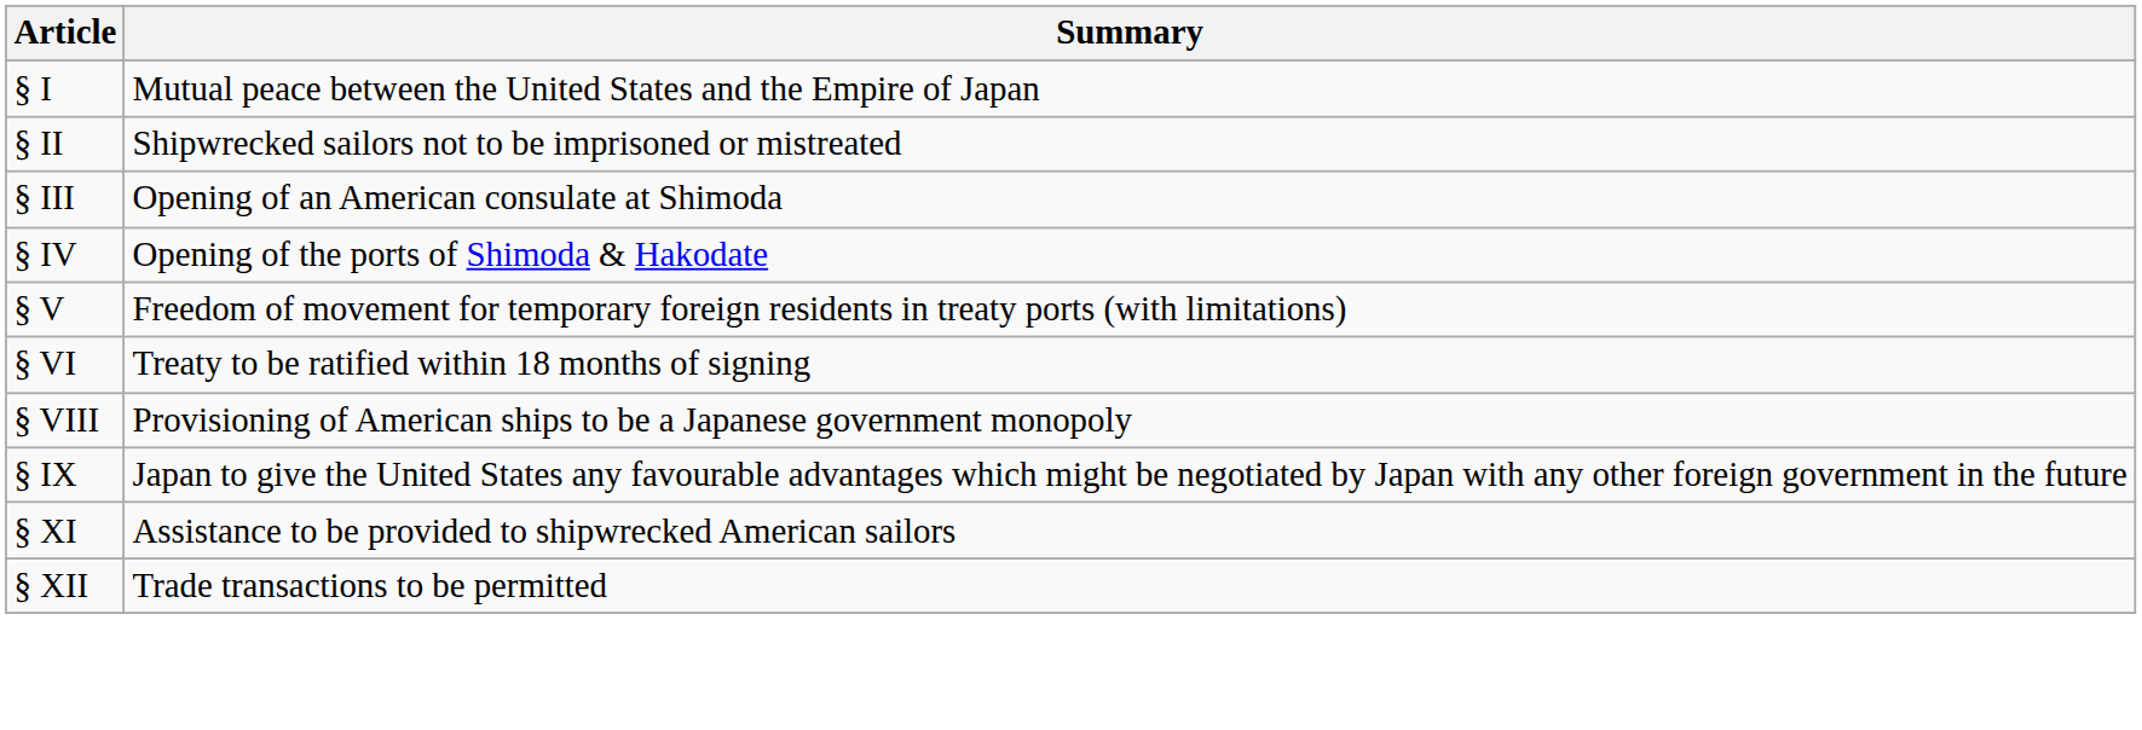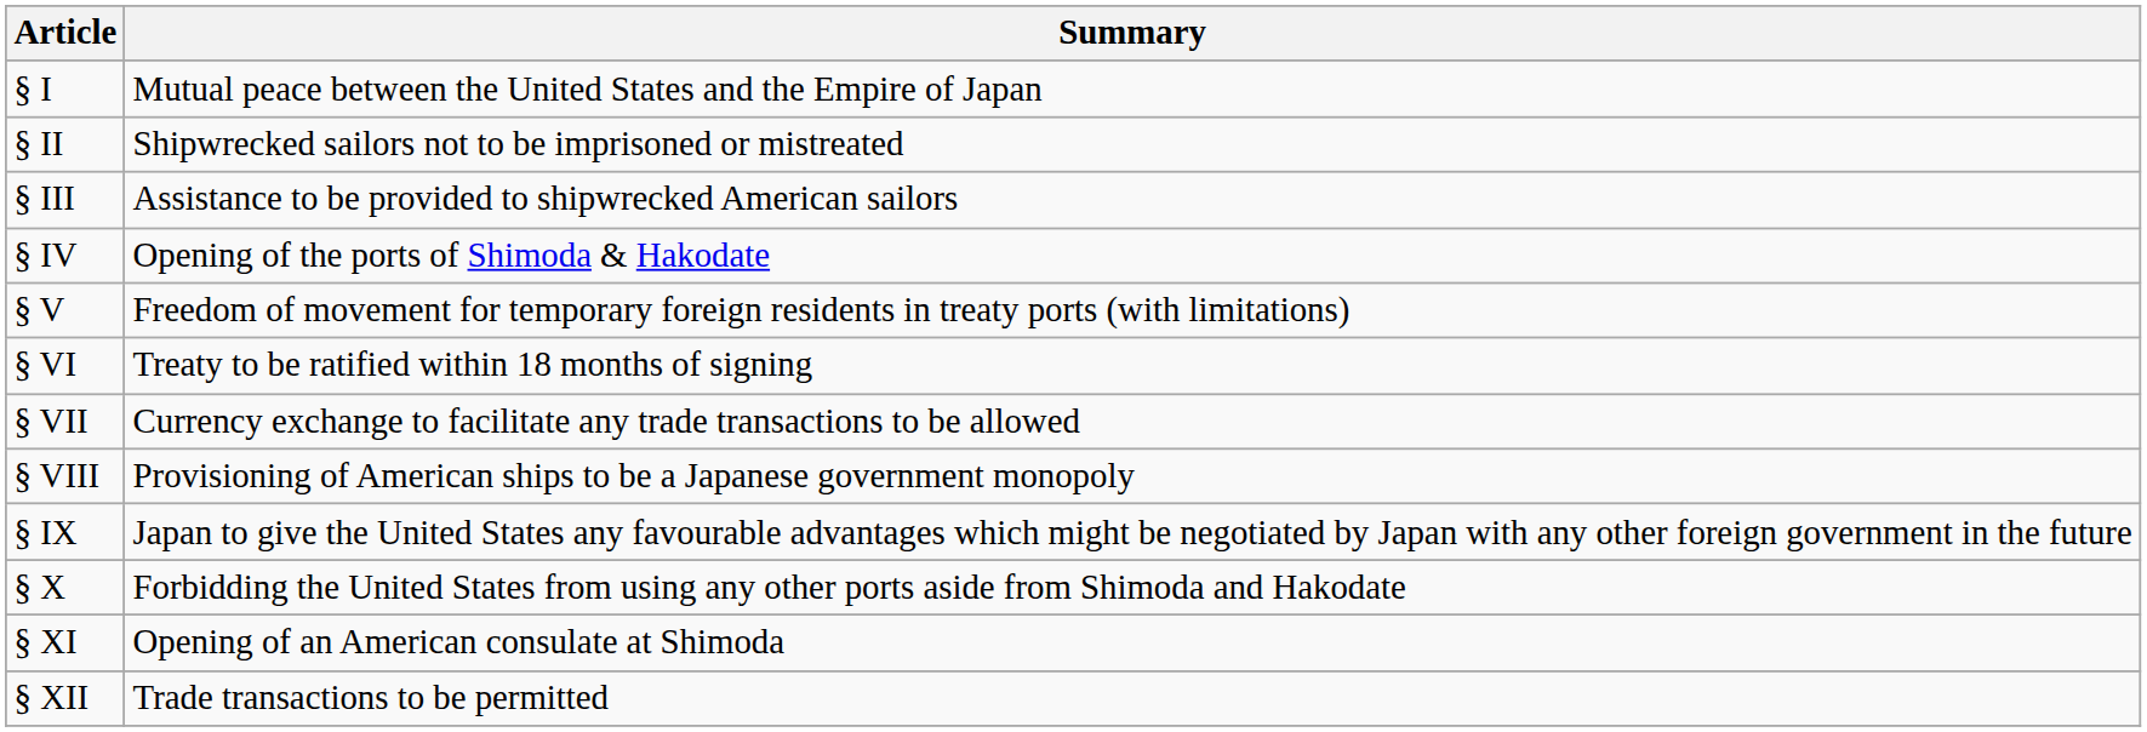§ III | Summary: Opening of an American consulate at Shimoda -> Assistance to be provided to shipwrecked American sailors
+ row: § VII | Currency exchange to facilitate any trade transactions to be allowed
+ row: § X | Forbidding the United States from using any other ports aside from Shimoda and Hakodate
§ XI | Summary: Assistance to be provided to shipwrecked American sailors -> Opening of an American consulate at Shimoda
